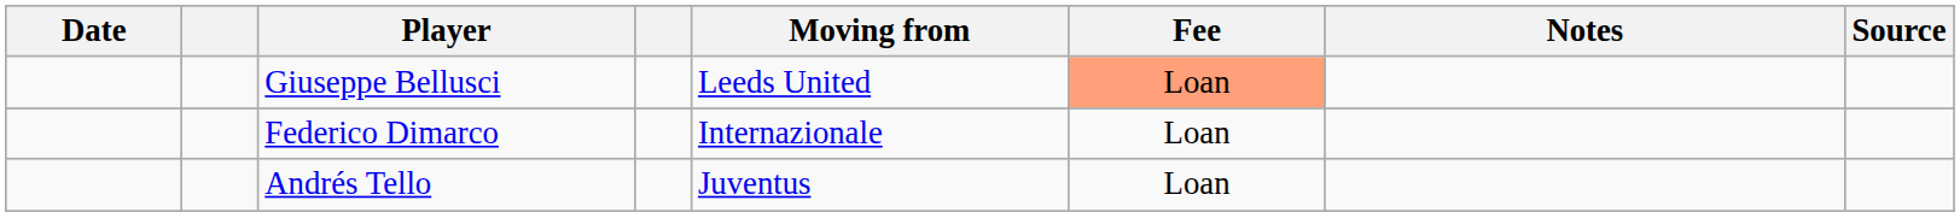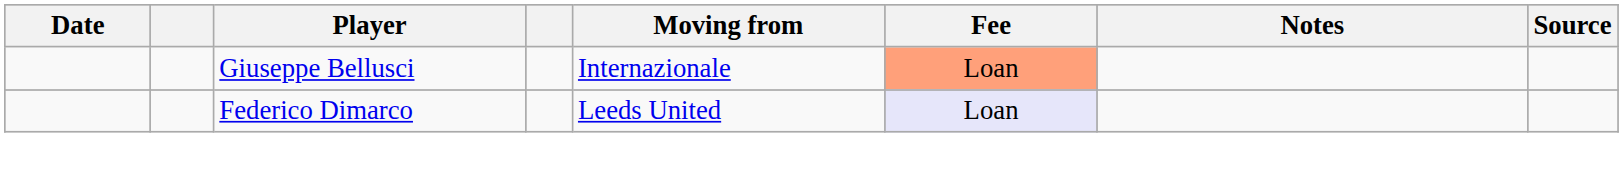Giuseppe Bellusci | Moving from: Leeds United -> Internazionale
Federico Dimarco | Moving from: Internazionale -> Leeds United
Federico Dimarco | Fee: no background -> lavender background
- row: Andrés Tello | Juventus | Loan
